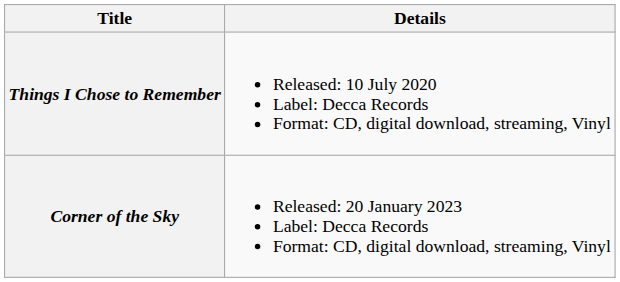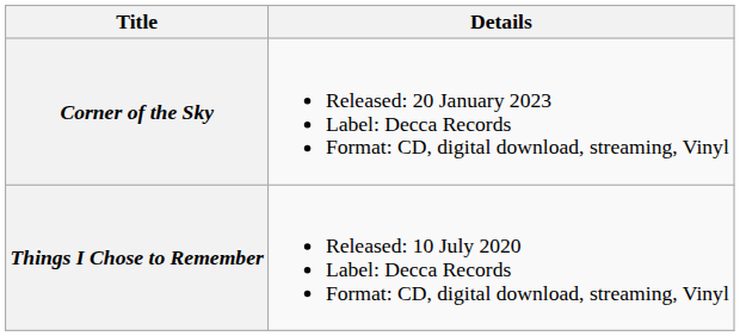rows swapped: Things I Chose to Remember <-> Corner of the Sky
